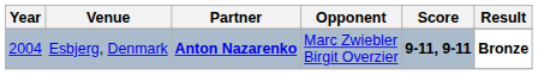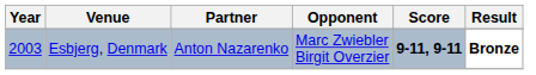Esbjerg, Denmark | Year: 2004 -> 2003
Esbjerg, Denmark | Partner: bold -> normal
